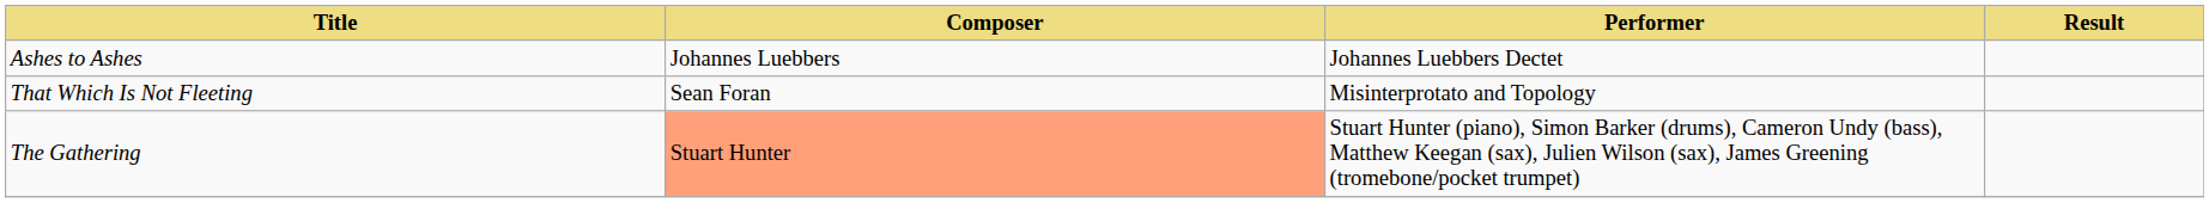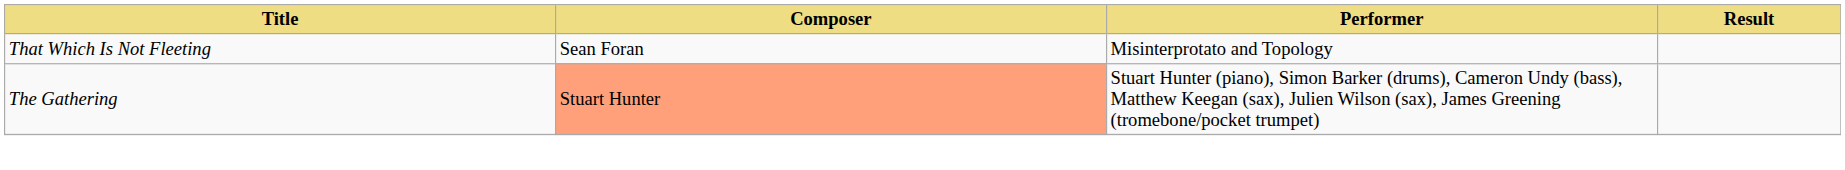- row: Ashes to Ashes | Johannes Luebbers | Johannes Luebbers Dectet
